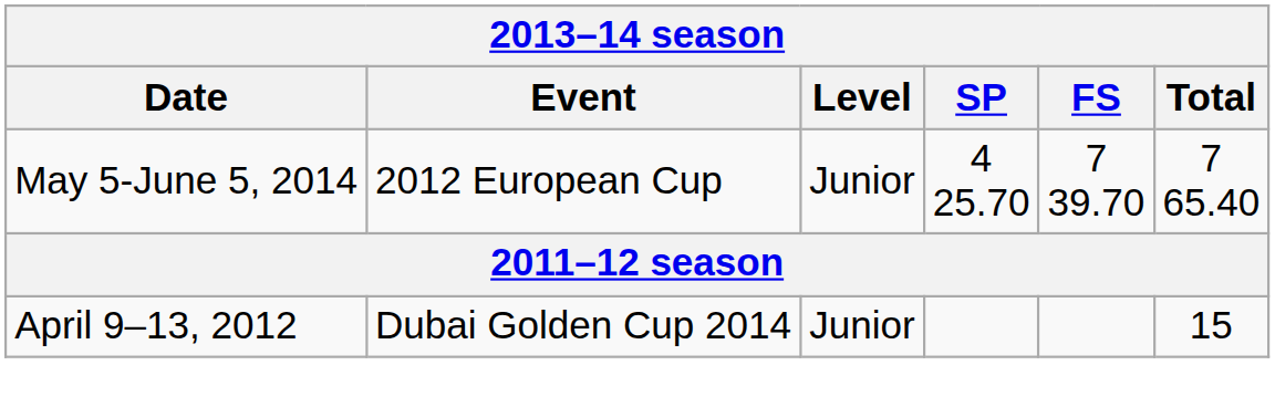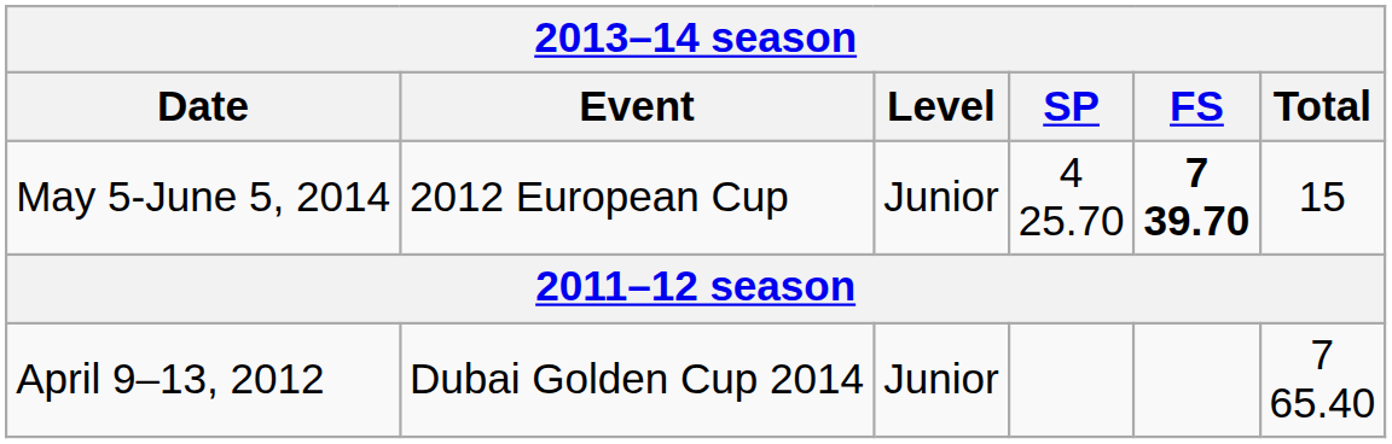May 5-June 5, 2014 | FS: normal -> bold
May 5-June 5, 2014 | Total: 7 65.40 -> 15
April 9–13, 2012 | Total: 15 -> 7 65.40
